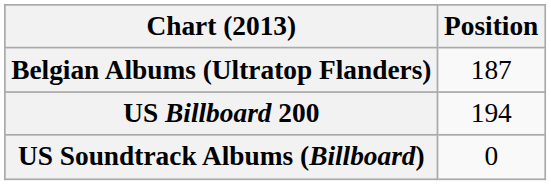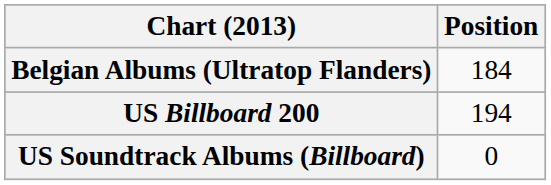Belgian Albums (Ultratop Flanders) | Position: 187 -> 184
